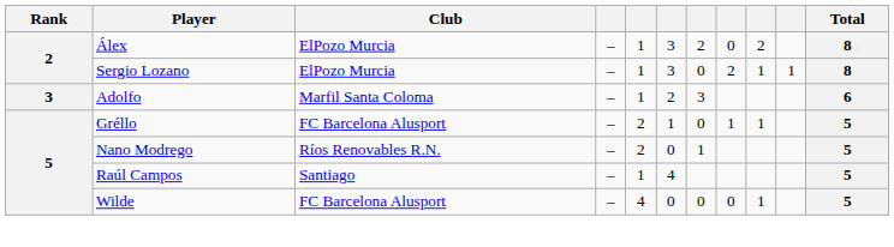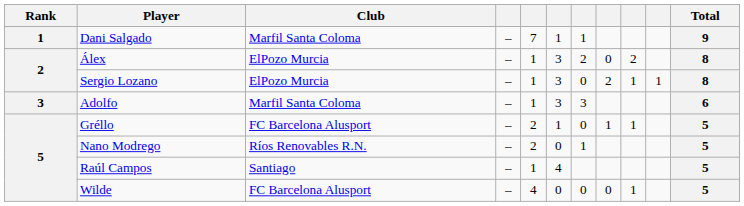+ row: 1 | Dani Salgado | Marfil Santa Coloma | – | 7 | 1 | 1 | 9
Adolfo | column 6: 2 -> 3
